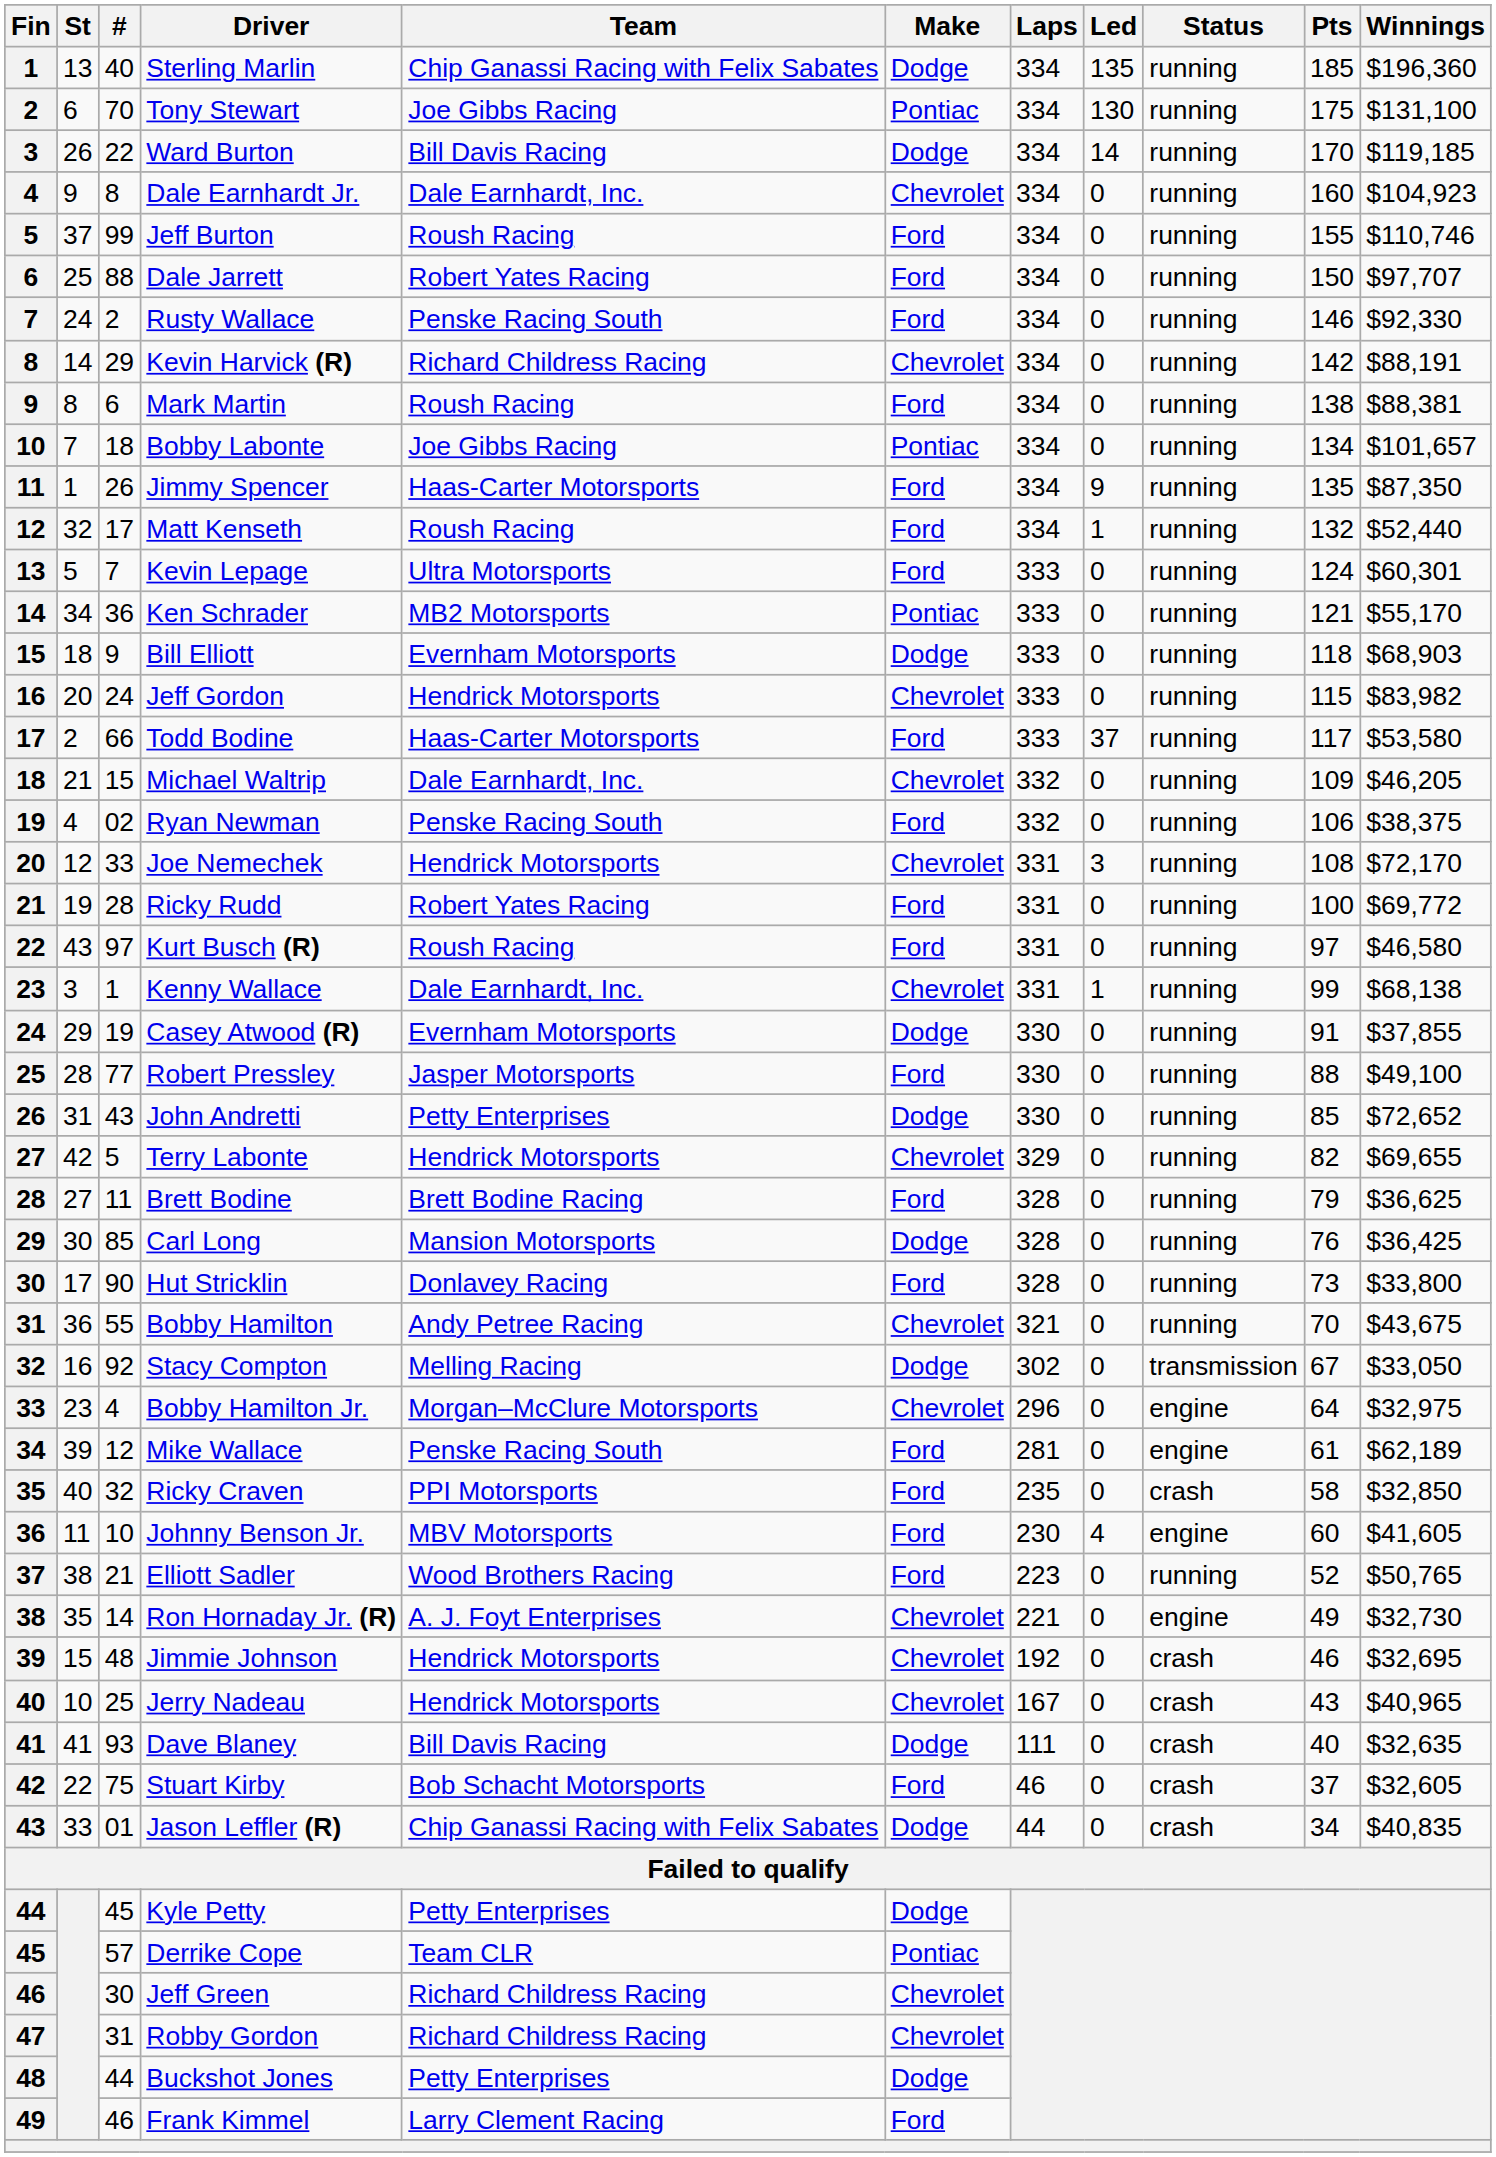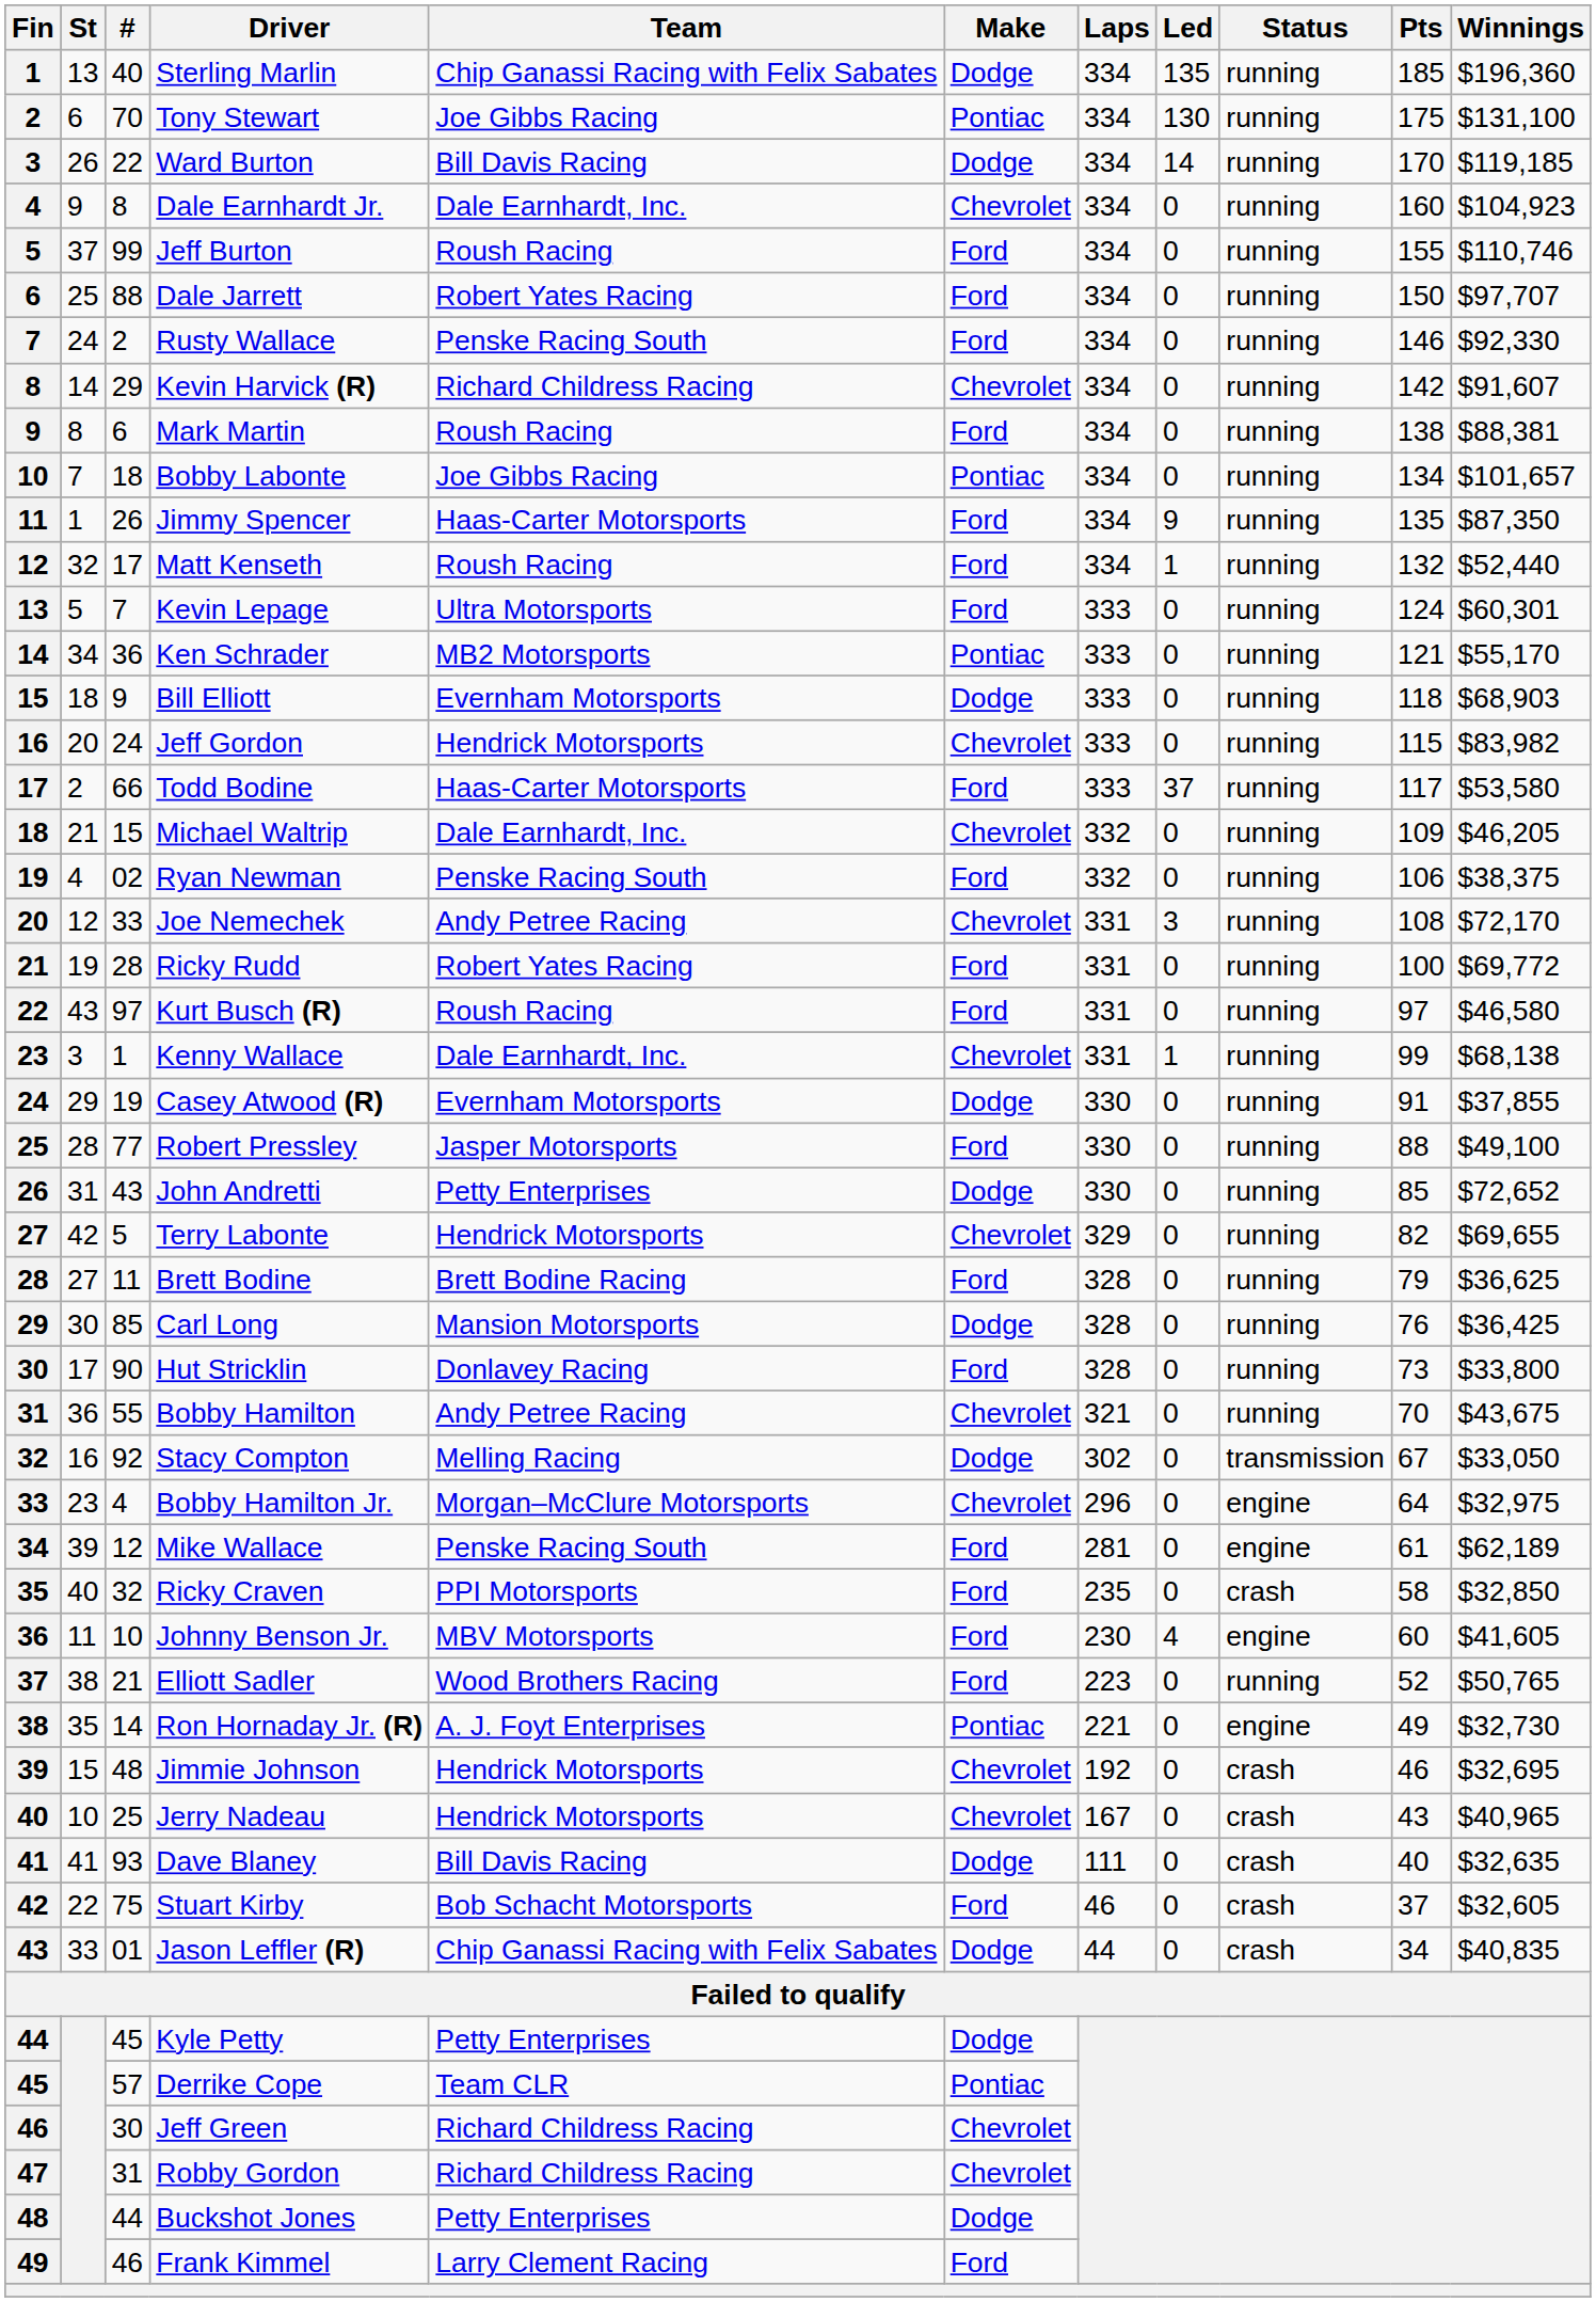Kevin Harvick (R) | Winnings: $88,191 -> $91,607
Joe Nemechek | Team: Hendrick Motorsports -> Andy Petree Racing
Ron Hornaday Jr. (R) | Make: Chevrolet -> Pontiac
